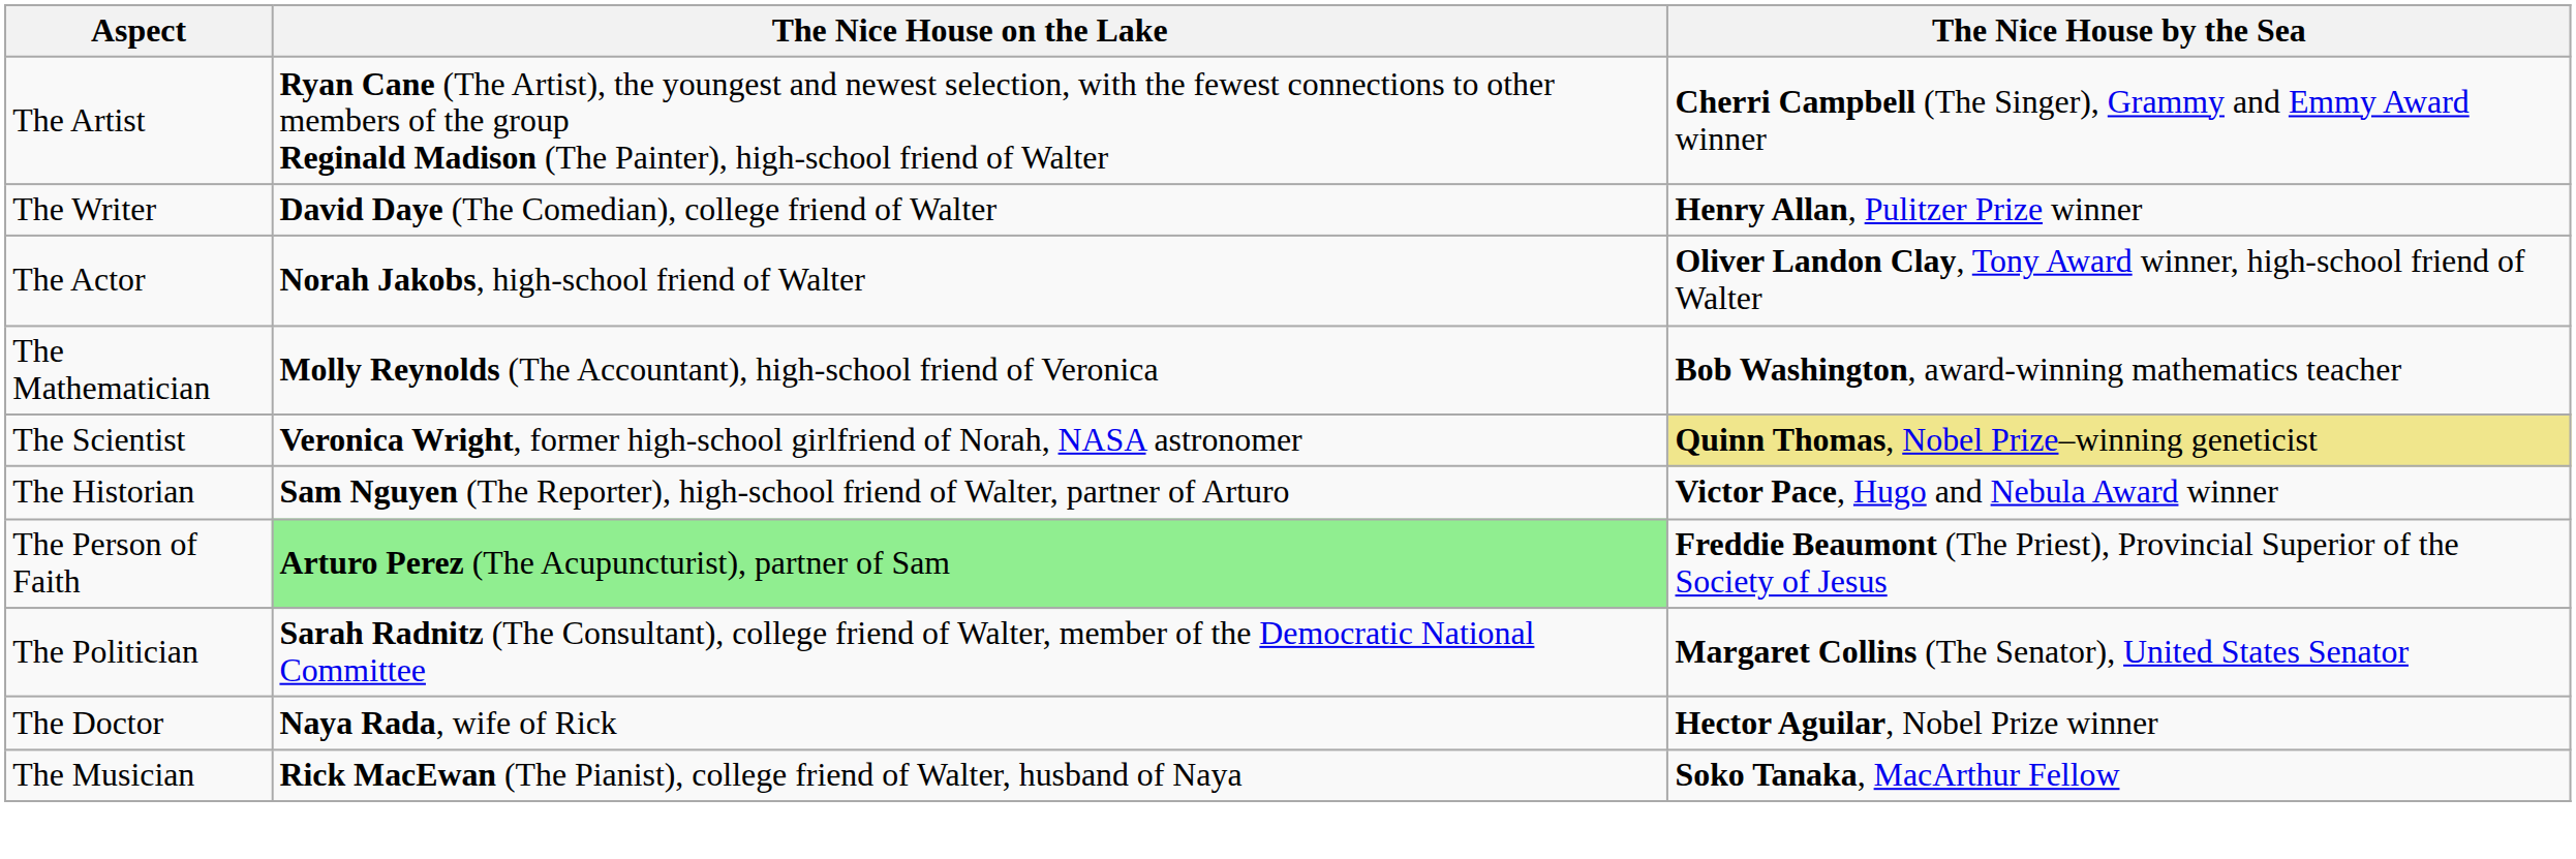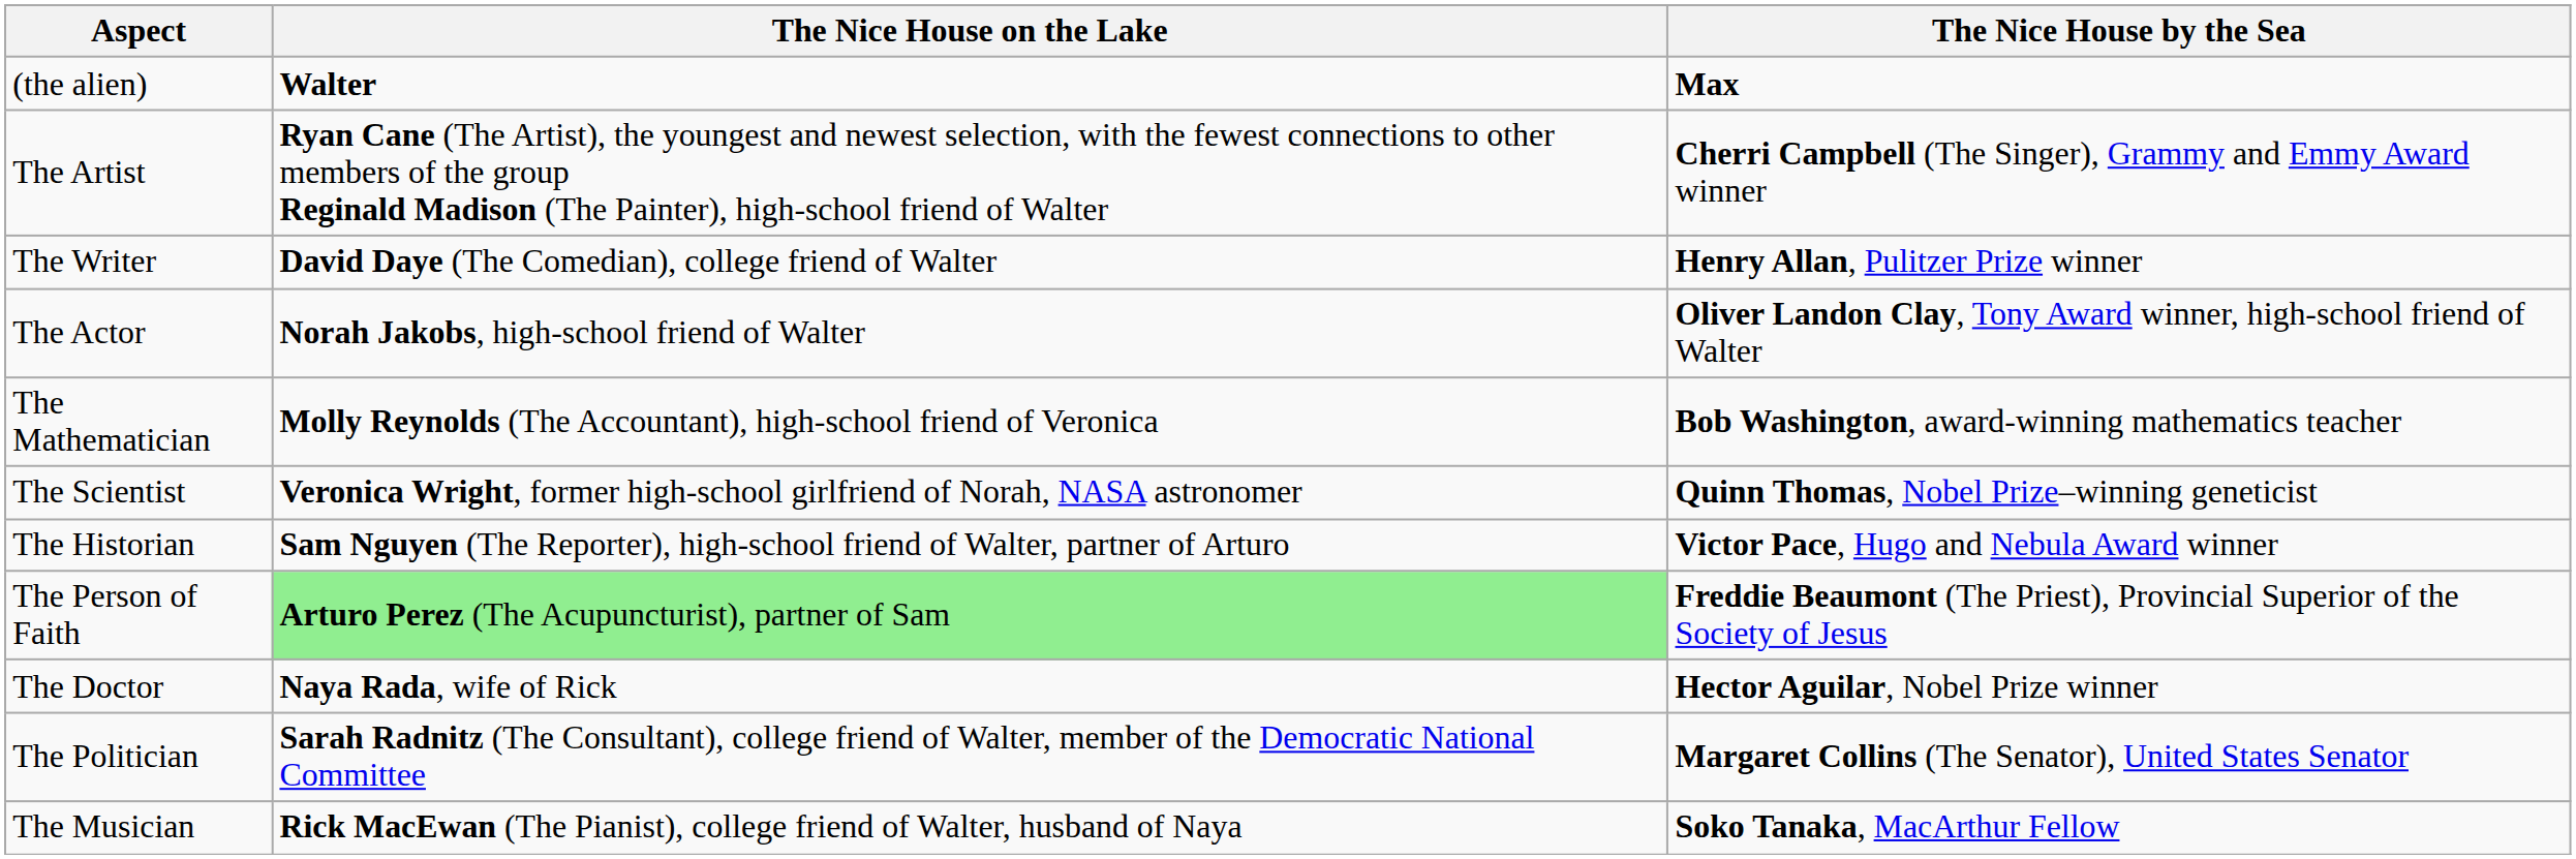+ row: (the alien) | Walter | Max
The Scientist | The Nice House by the Sea: khaki background -> no background
rows swapped: The Politician <-> The Doctor
